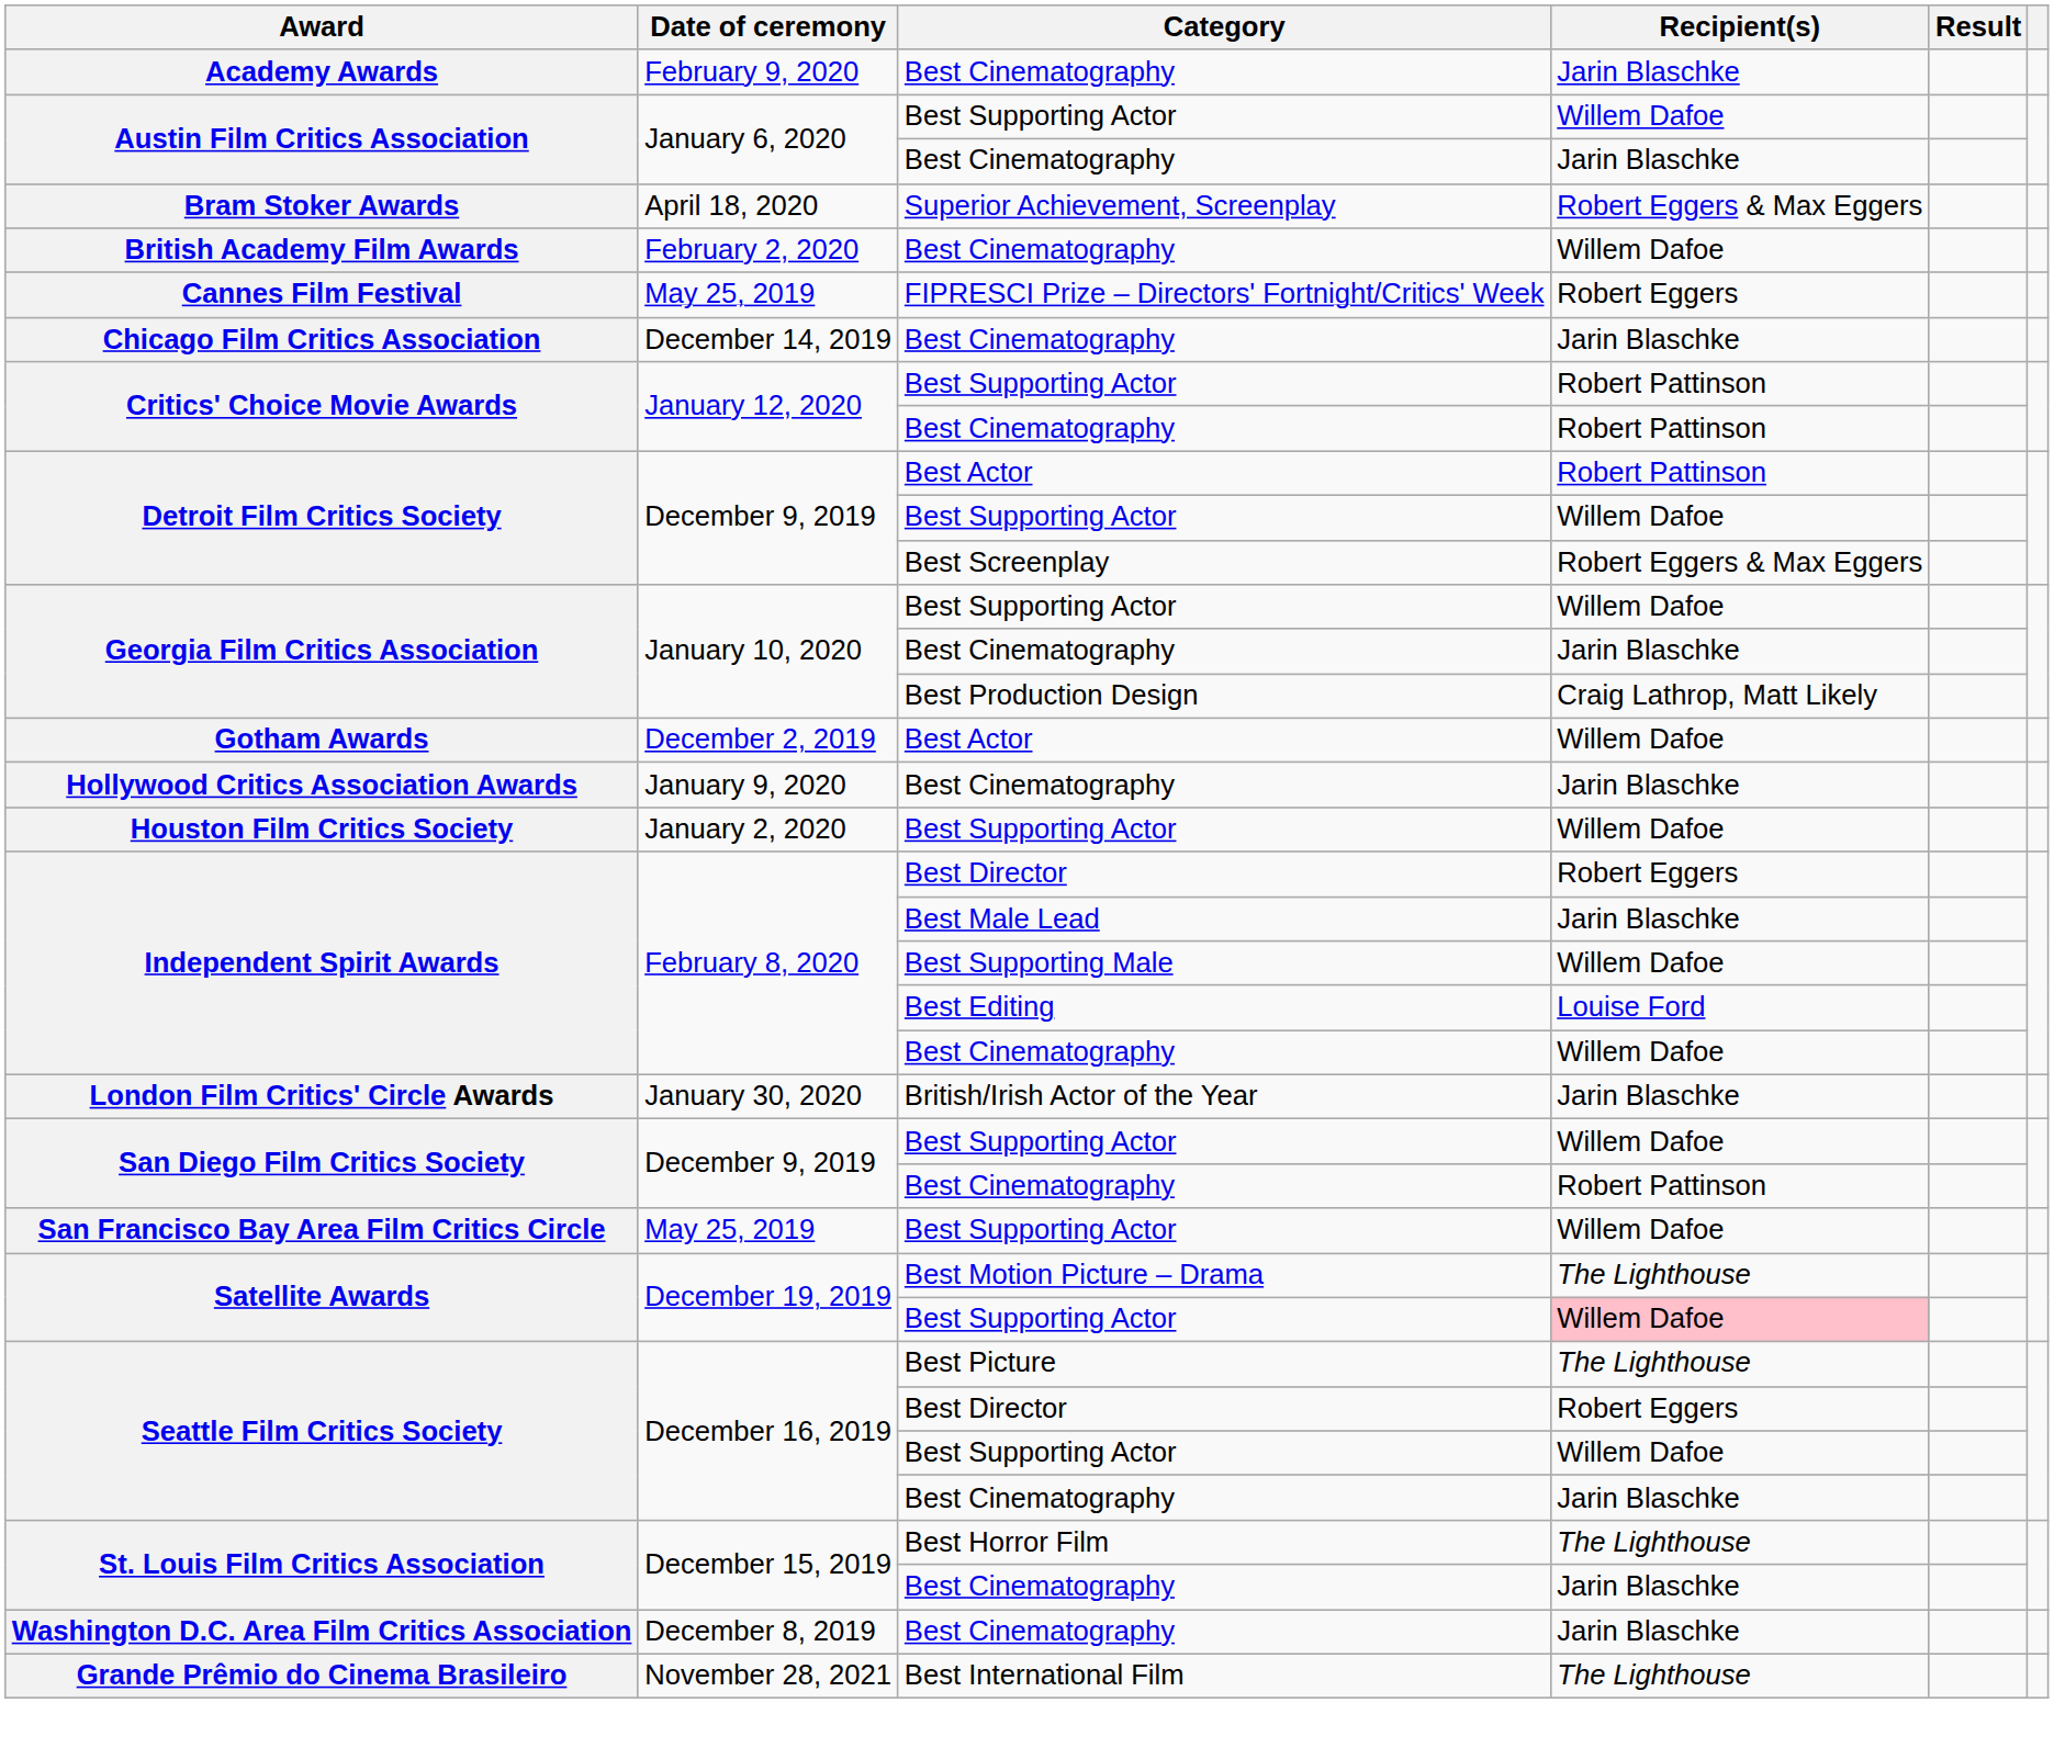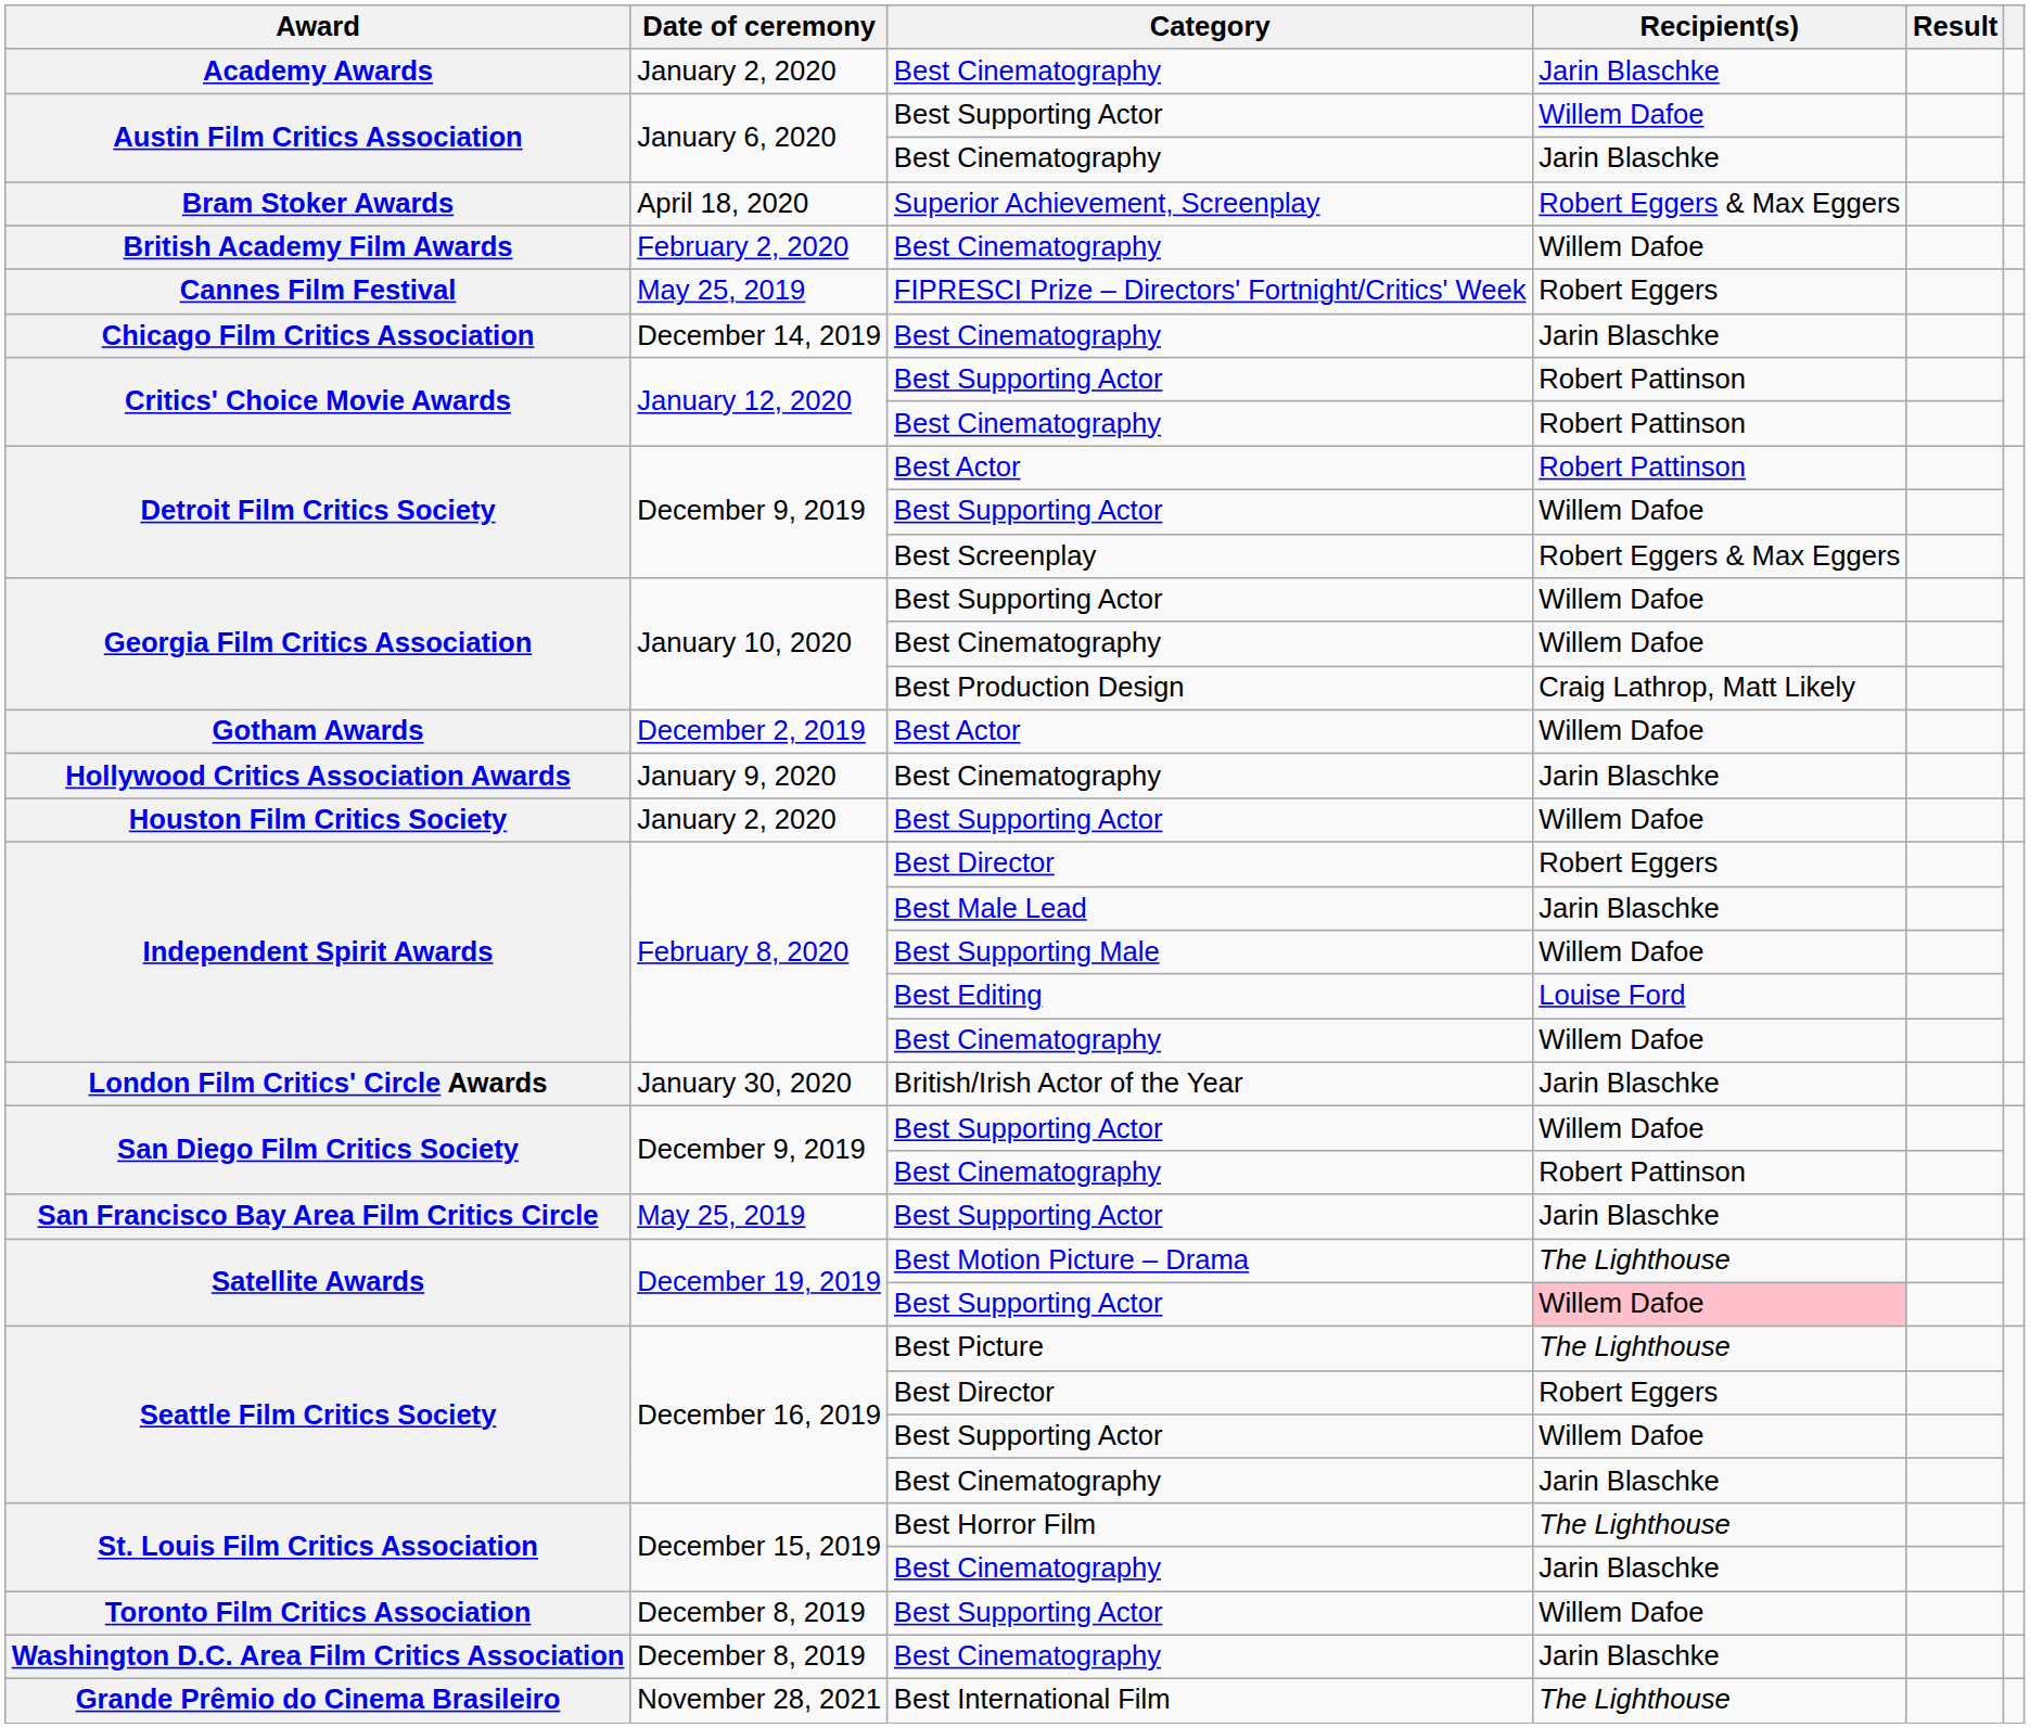Academy Awards | Date of ceremony: February 9, 2020 -> January 2, 2020
Georgia Film Critics Association / Best Cinematography | Recipient(s): Jarin Blaschke -> Willem Dafoe
San Francisco Bay Area Film Critics Circle | Recipient(s): Willem Dafoe -> Jarin Blaschke
+ row: Toronto Film Critics Association | December 8, 2019 | Best Supporting Actor | Willem Dafoe
